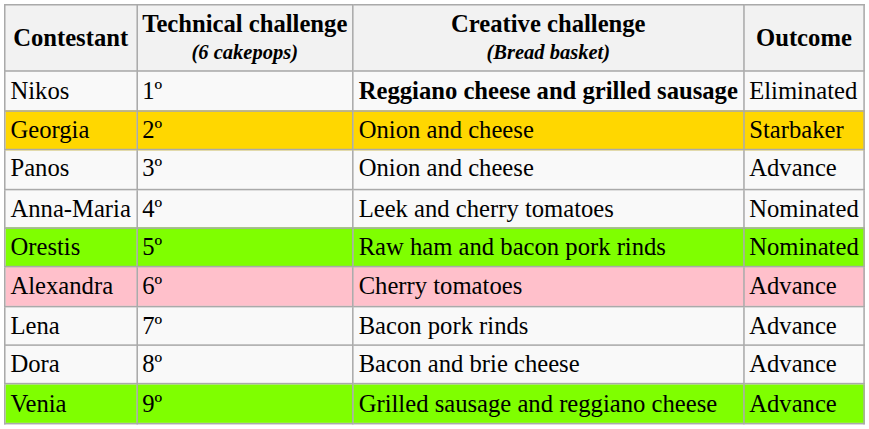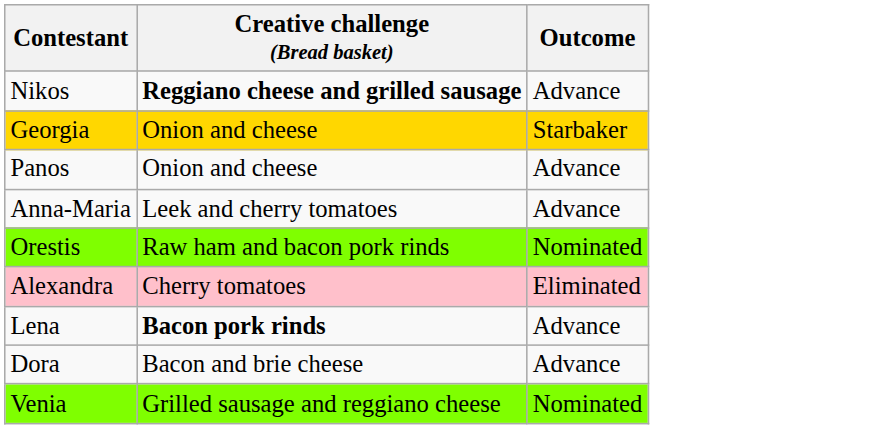- column: Technical challenge (6 cakepops) | 1º | 2º | 3º | 4º | 5º | 6º | 7º | 8º | 9º
Nikos | Outcome: Eliminated -> Advance
Anna-Maria | Outcome: Nominated -> Advance
Alexandra | Outcome: Advance -> Eliminated
Lena | Creative challenge (Bread basket): normal -> bold
Venia | Outcome: Advance -> Nominated
